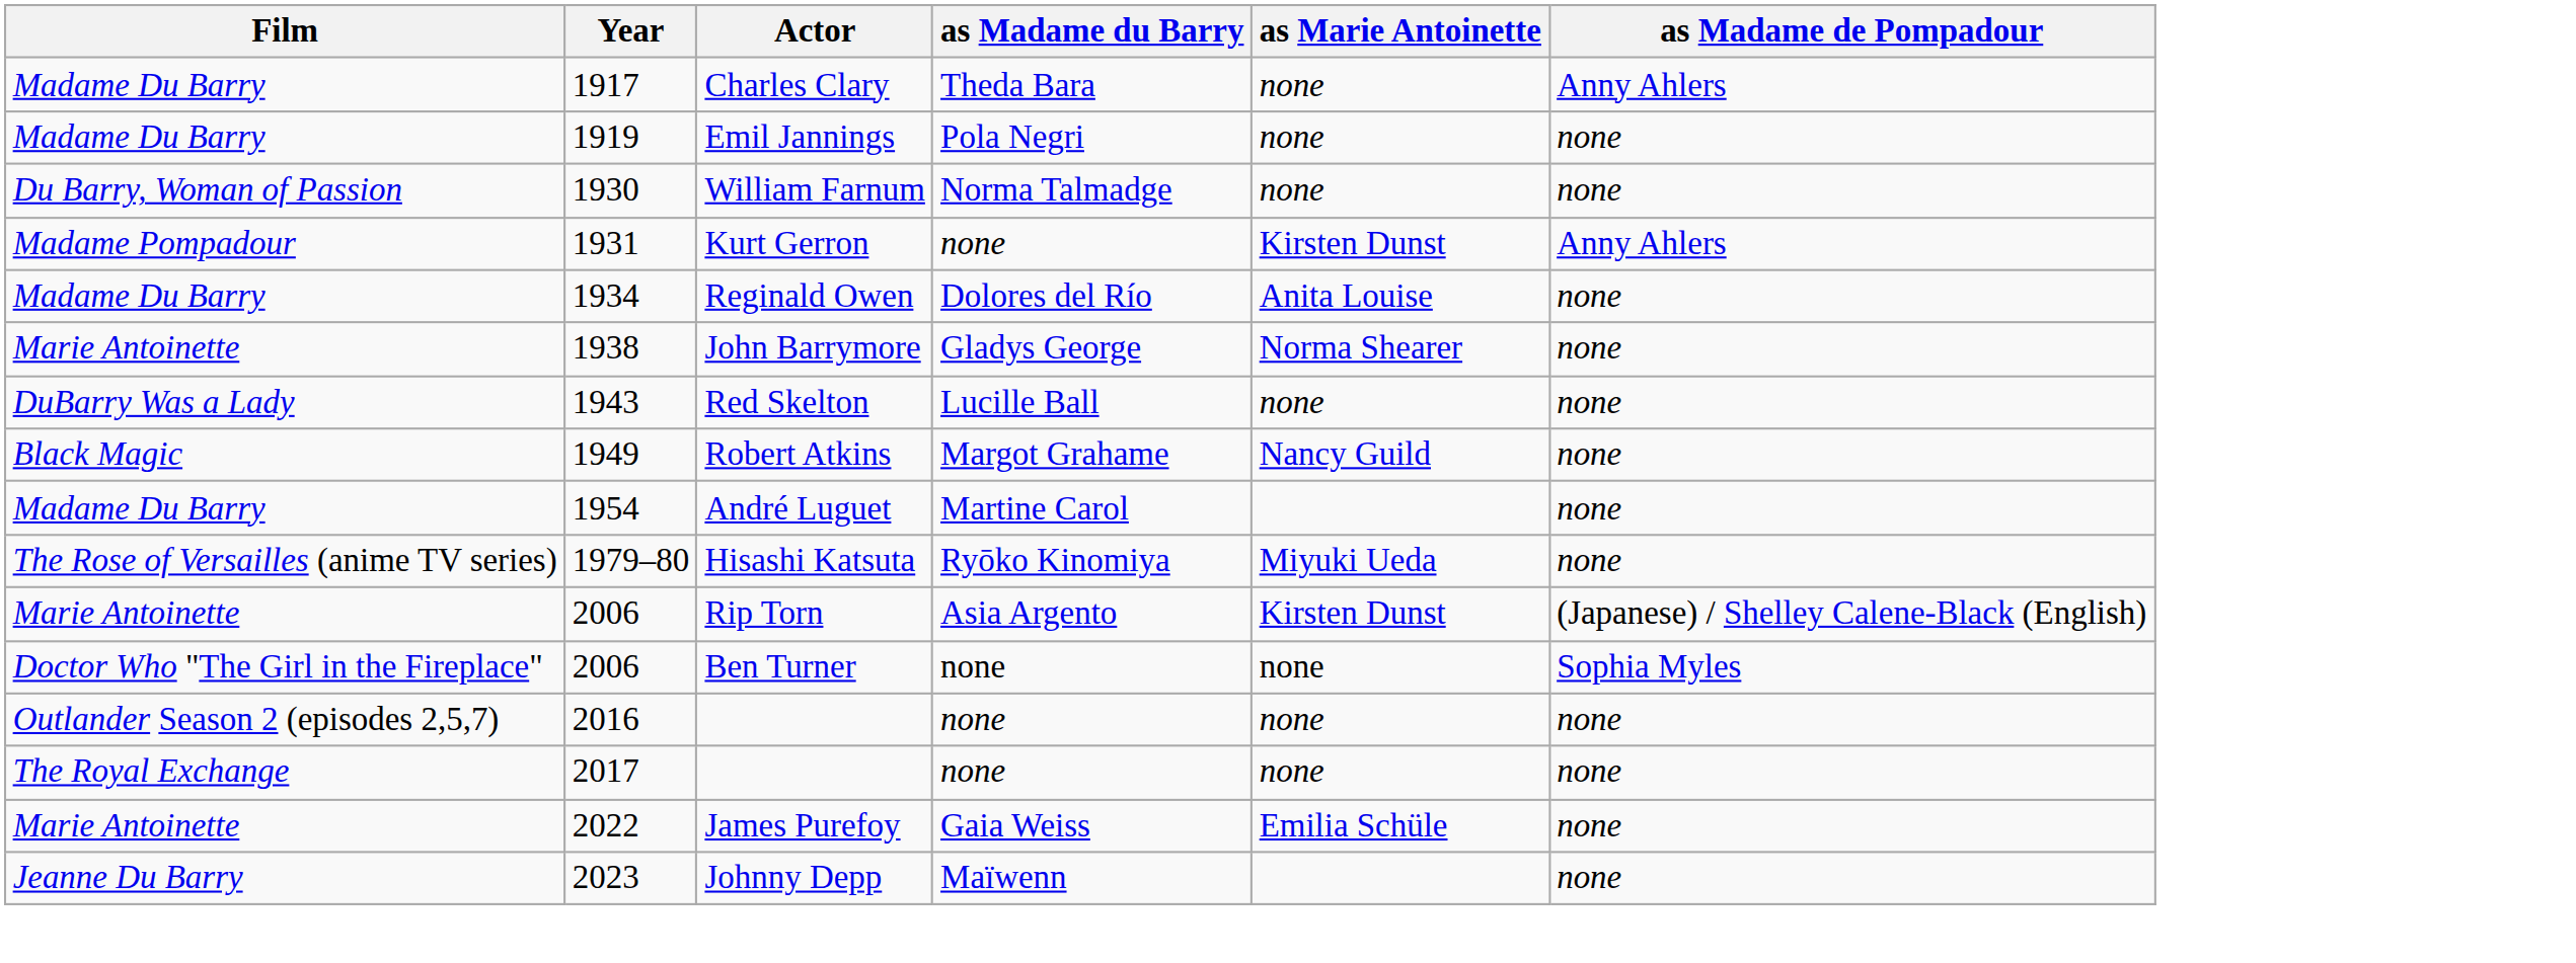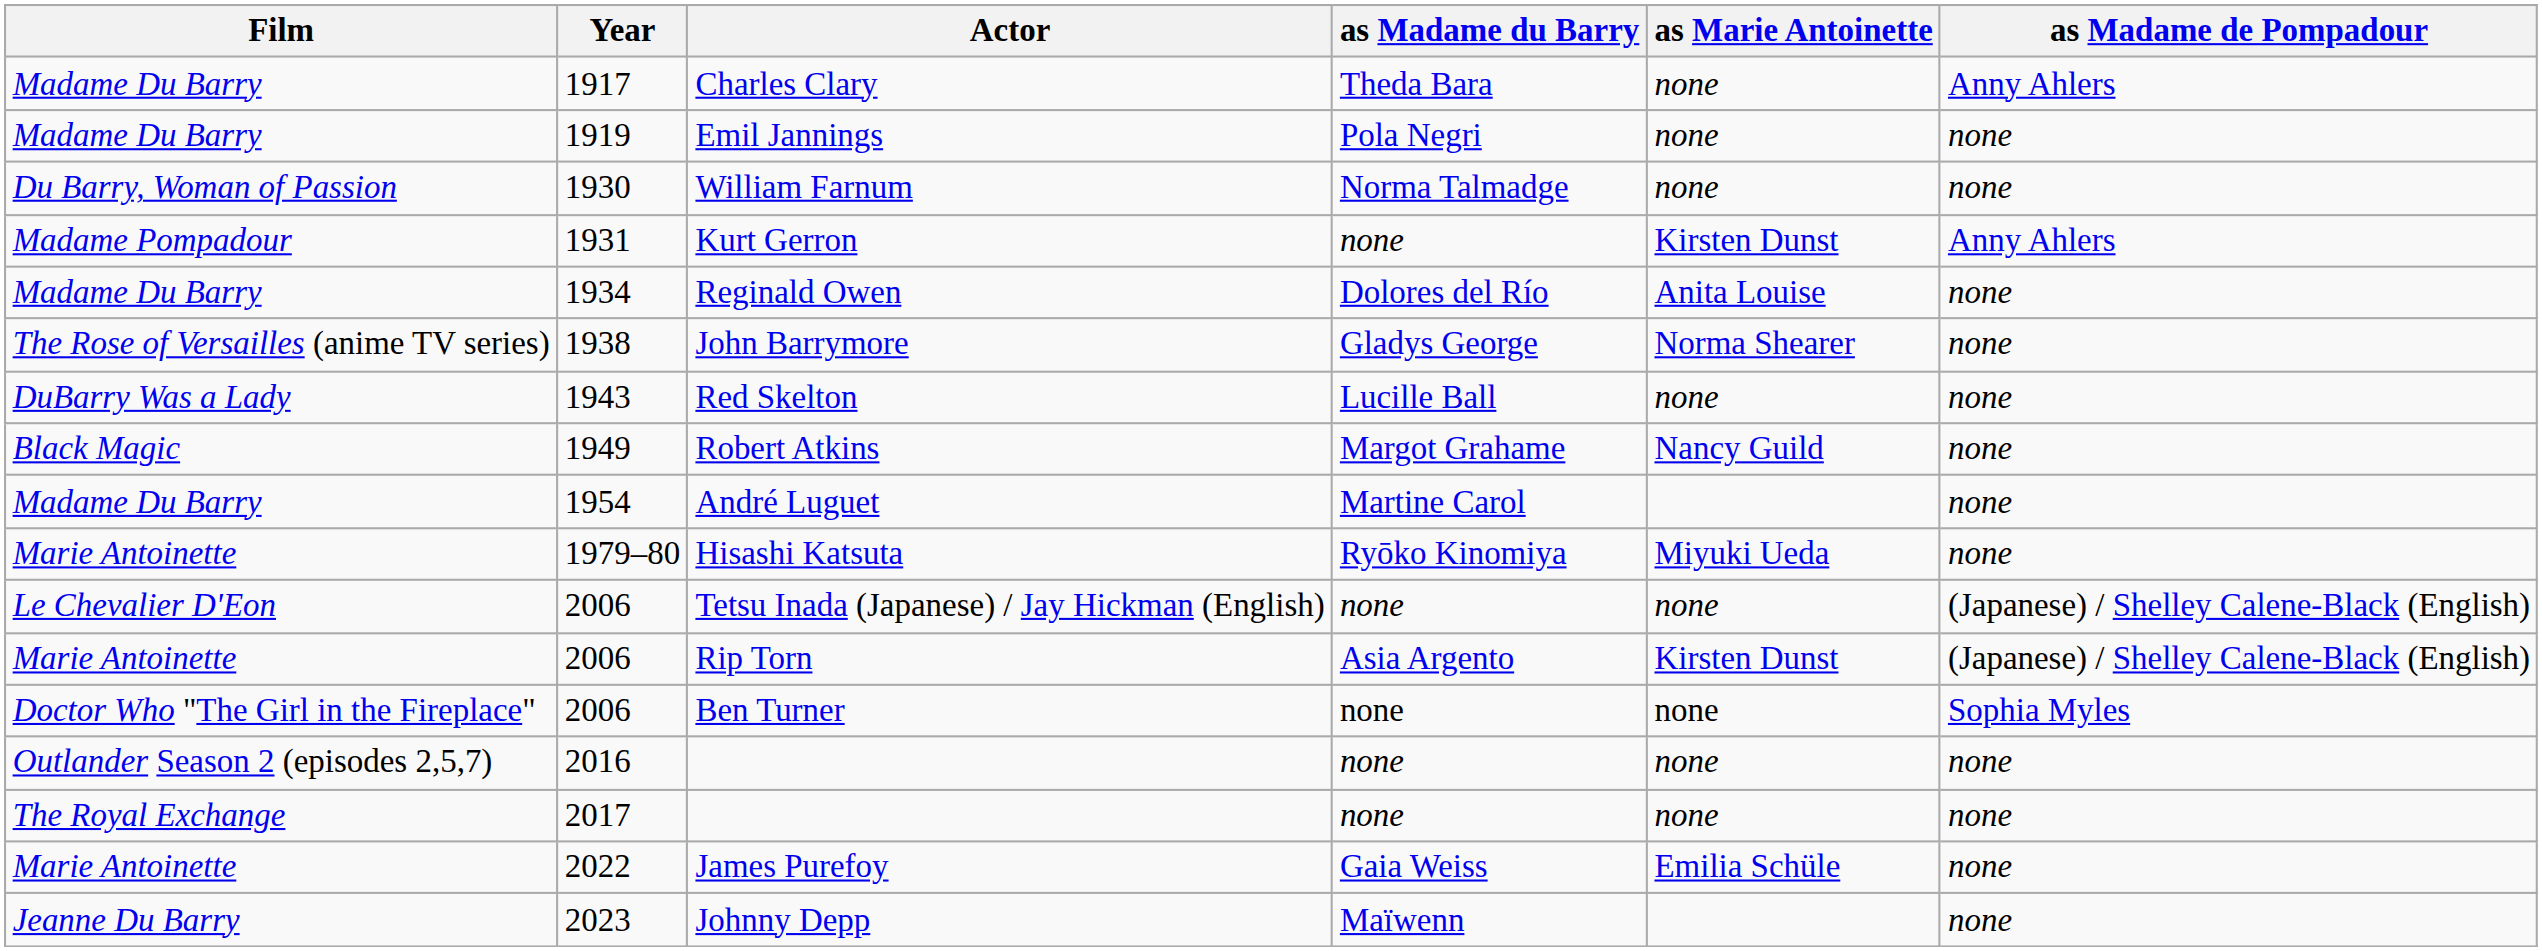John Barrymore | Film: Marie Antoinette -> The Rose of Versailles (anime TV series)
Hisashi Katsuta | Film: The Rose of Versailles (anime TV series) -> Marie Antoinette
+ row: Le Chevalier D'Eon | 2006 | Tetsu Inada (Japanese) / Jay Hickman (English) | none | none | (Japanese) / Shelley Calene-Black (English)
